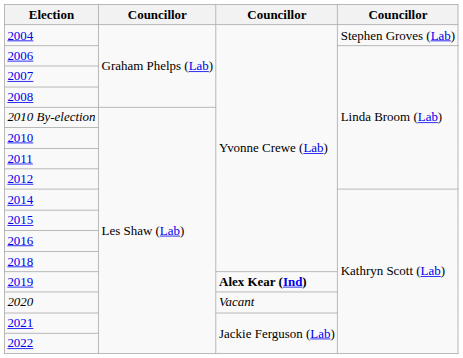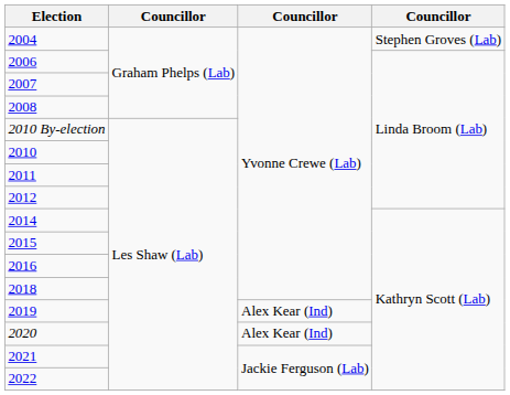2019 | column 3: bold -> normal
2020 | column 3: Vacant -> Alex Kear (Ind)
